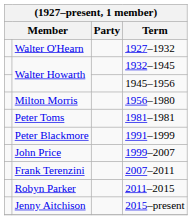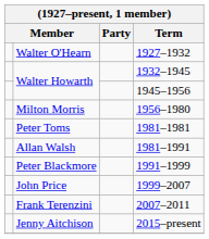+ row: Allan Walsh | 1981–1991
- row: Robyn Parker | 2011–2015
